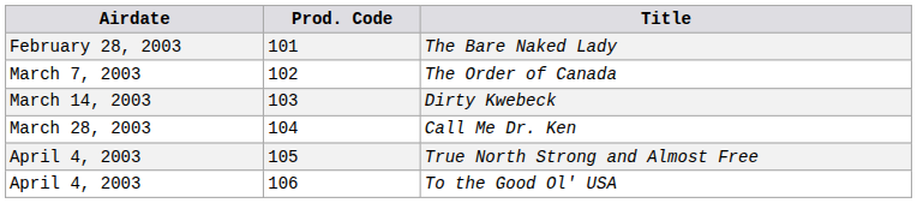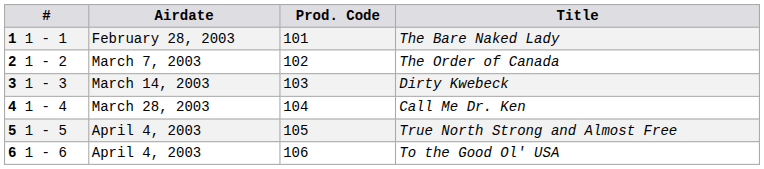+ column: # | 1 1 - 1 | 2 1 - 2 | 3 1 - 3 | 4 1 - 4 | 5 1 - 5 | 6 1 - 6
